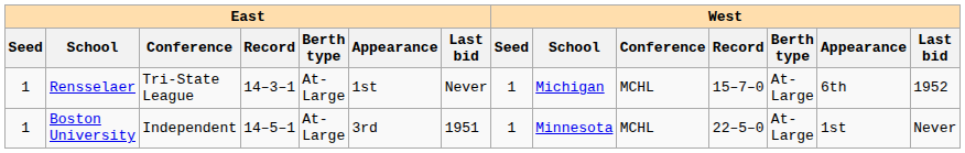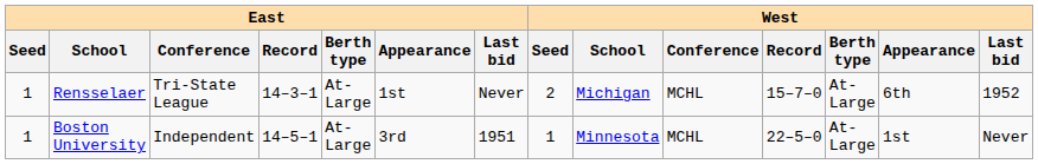Rensselaer | West / Seed: 1 -> 2
